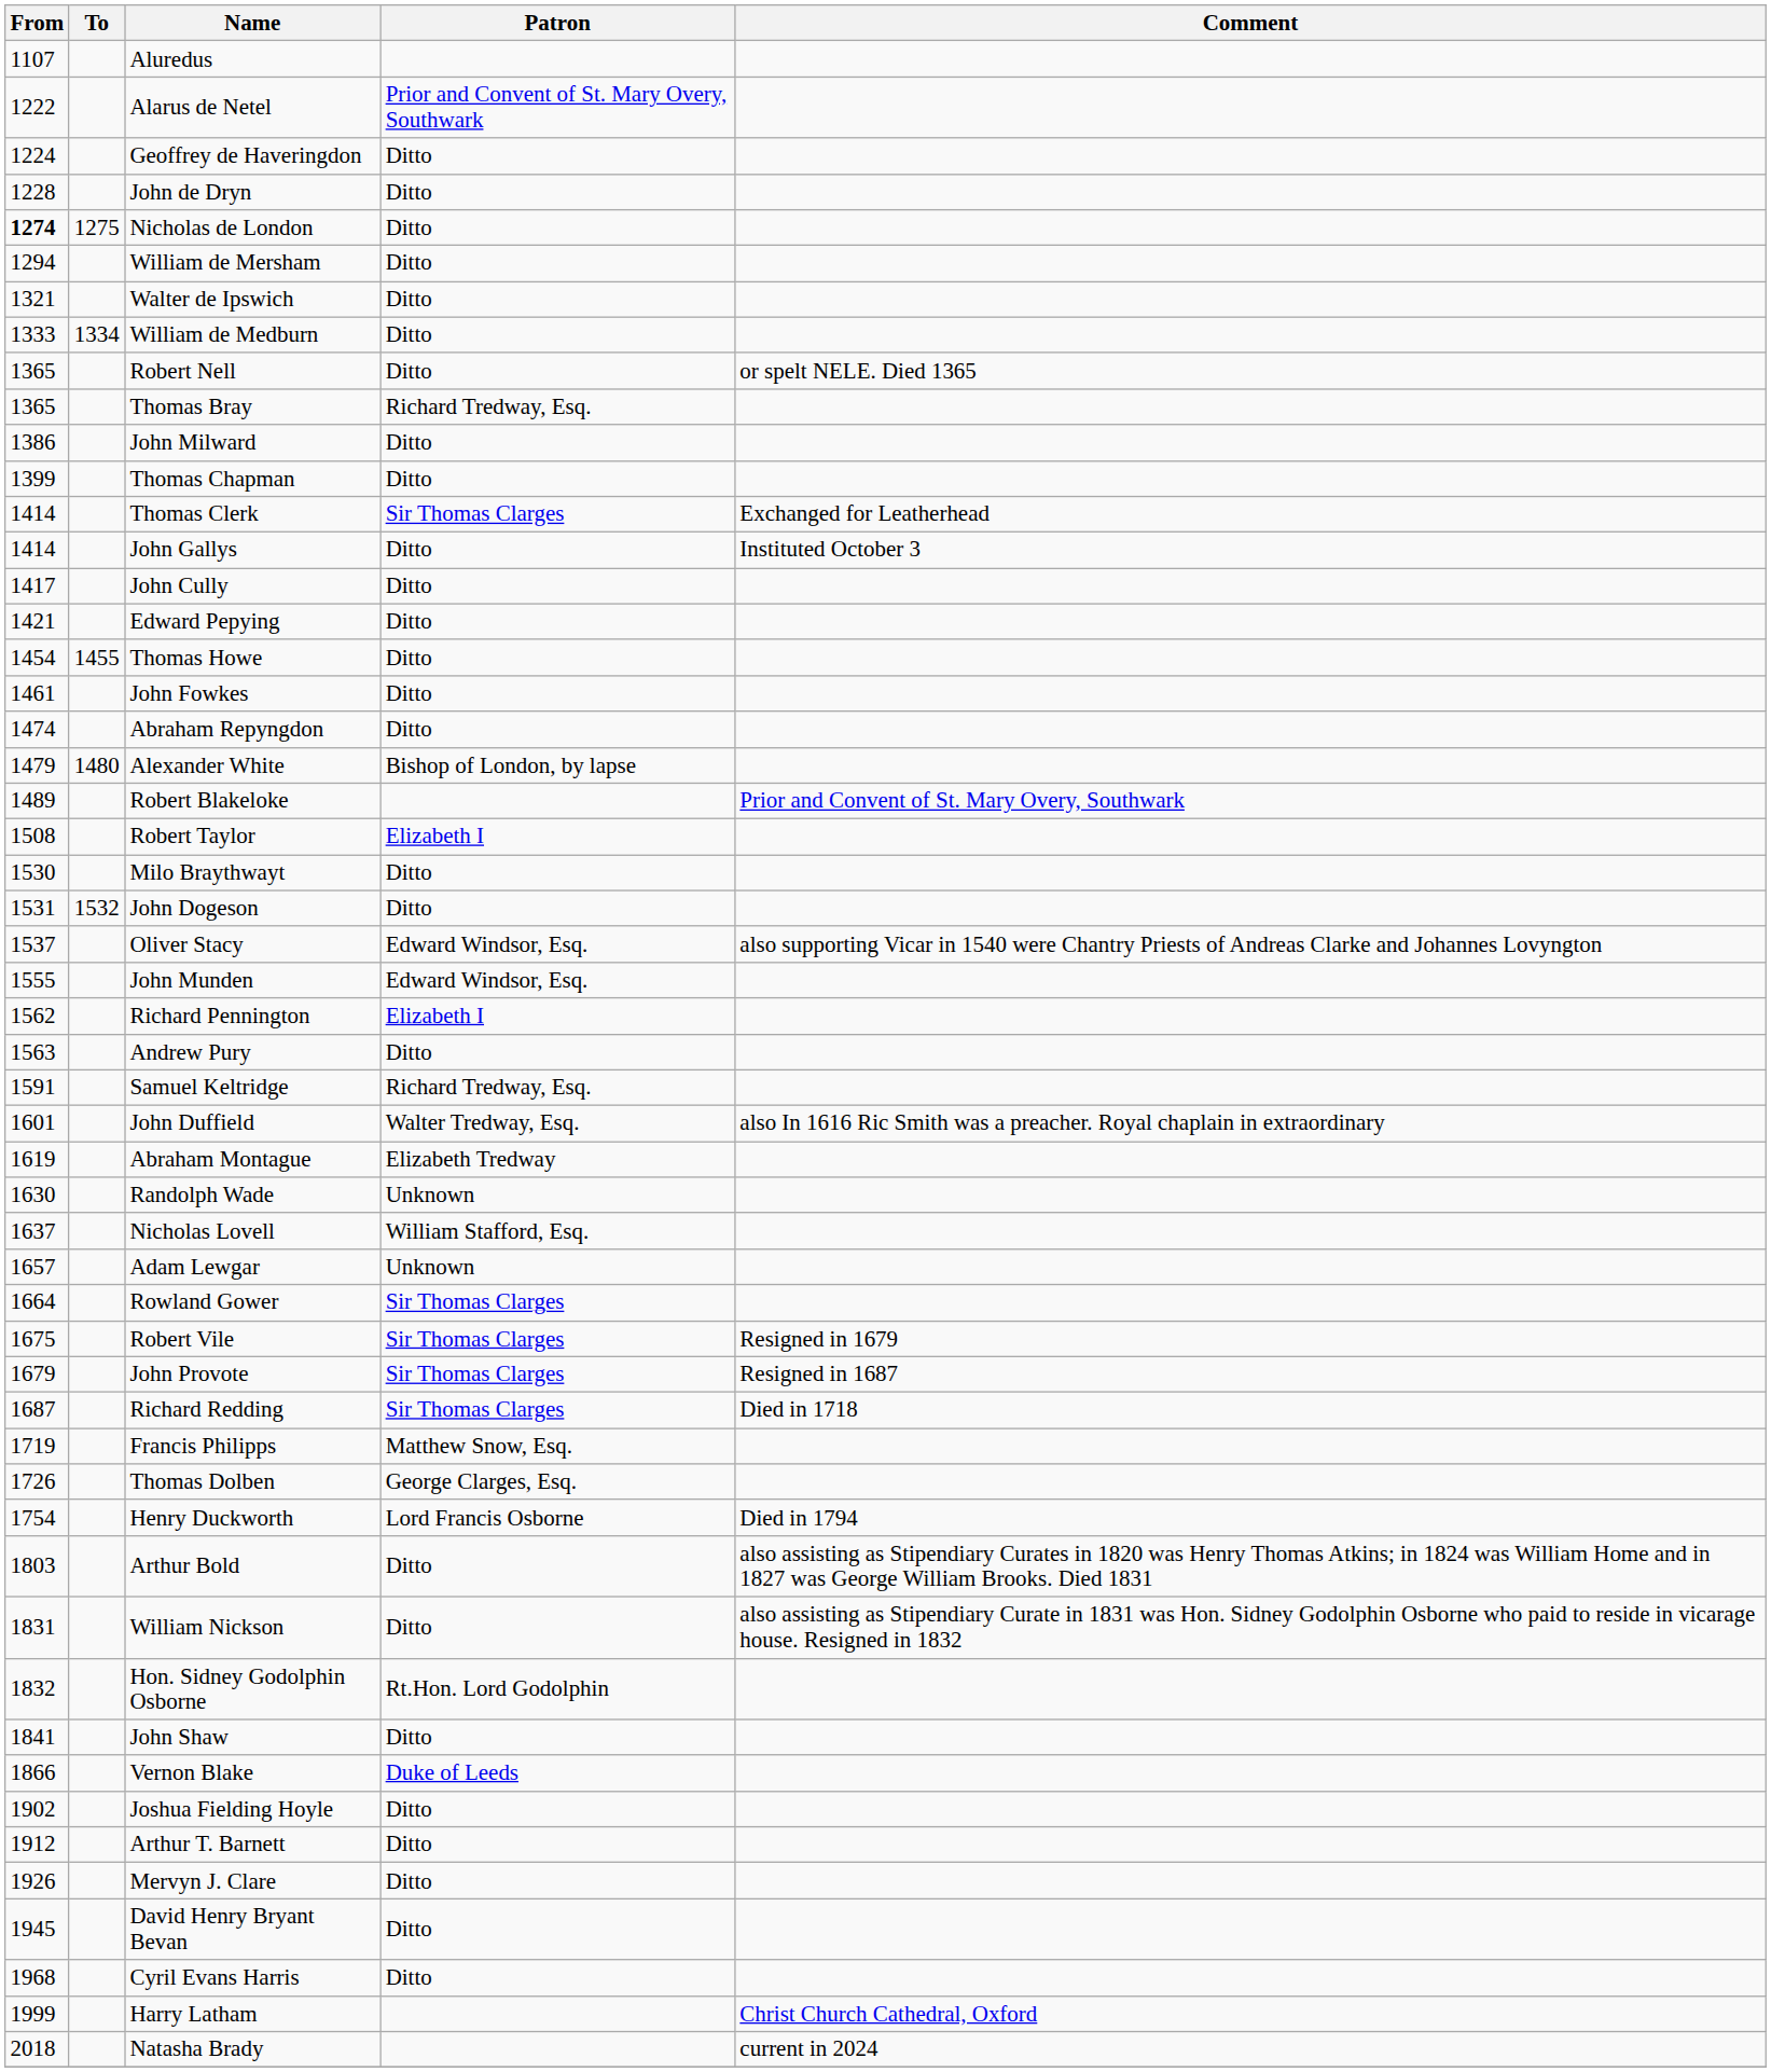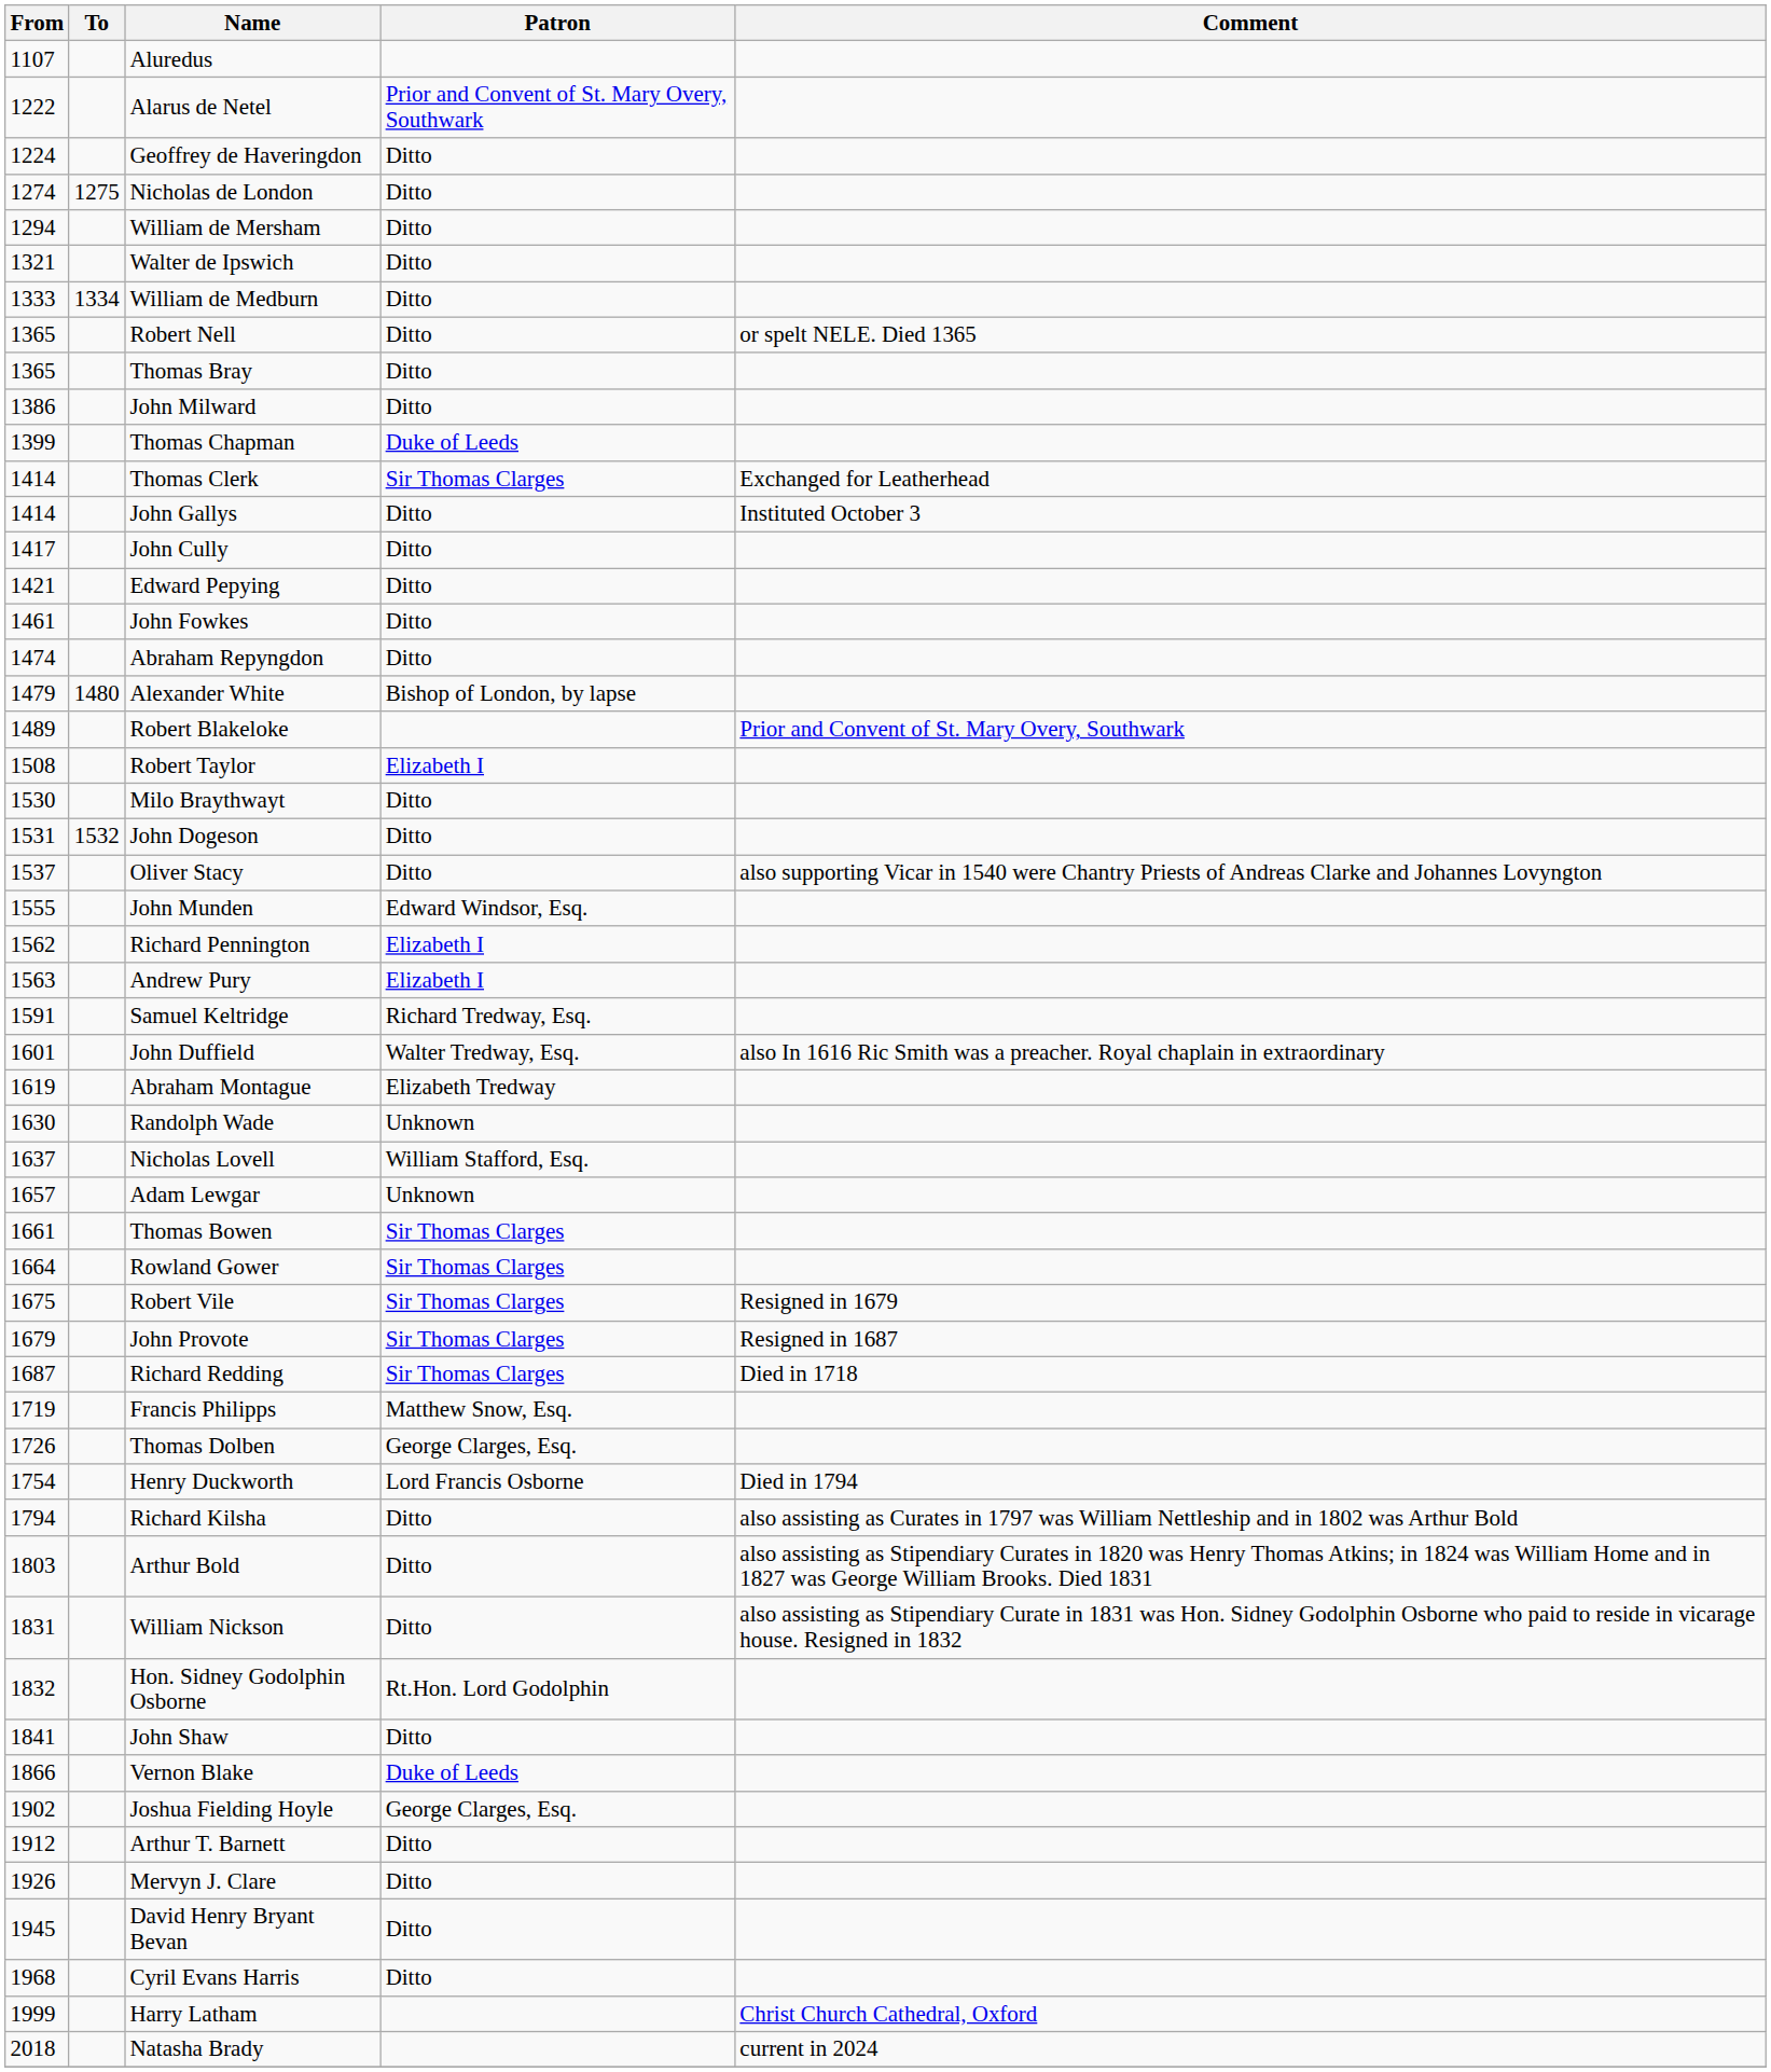- row: 1228 | John de Dryn | Ditto
Nicholas de London | From: bold -> normal
Thomas Bray | Patron: Richard Tredway, Esq. -> Ditto
Thomas Chapman | Patron: Ditto -> Duke of Leeds
- row: 1454 | 1455 | Thomas Howe | Ditto
Oliver Stacy | Patron: Edward Windsor, Esq. -> Ditto
Andrew Pury | Patron: Ditto -> Elizabeth I
+ row: 1661 | Thomas Bowen | Sir Thomas Clarges
+ row: 1794 | Richard Kilsha | Ditto | also assisting as Curates in 1797 was William Nettleship and in 1802 was Arthur Bold
Joshua Fielding Hoyle | Patron: Ditto -> George Clarges, Esq.
